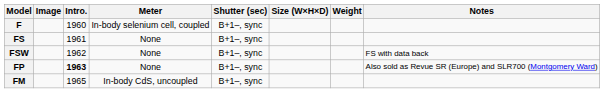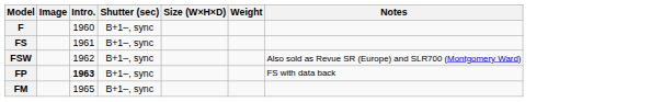- column: Meter | In-body selenium cell, coupled | None | None | None | In-body CdS, uncoupled
FSW | Notes: FS with data back -> Also sold as Revue SR (Europe) and SLR700 (Montgomery Ward)
FP | Notes: Also sold as Revue SR (Europe) and SLR700 (Montgomery Ward) -> FS with data back
